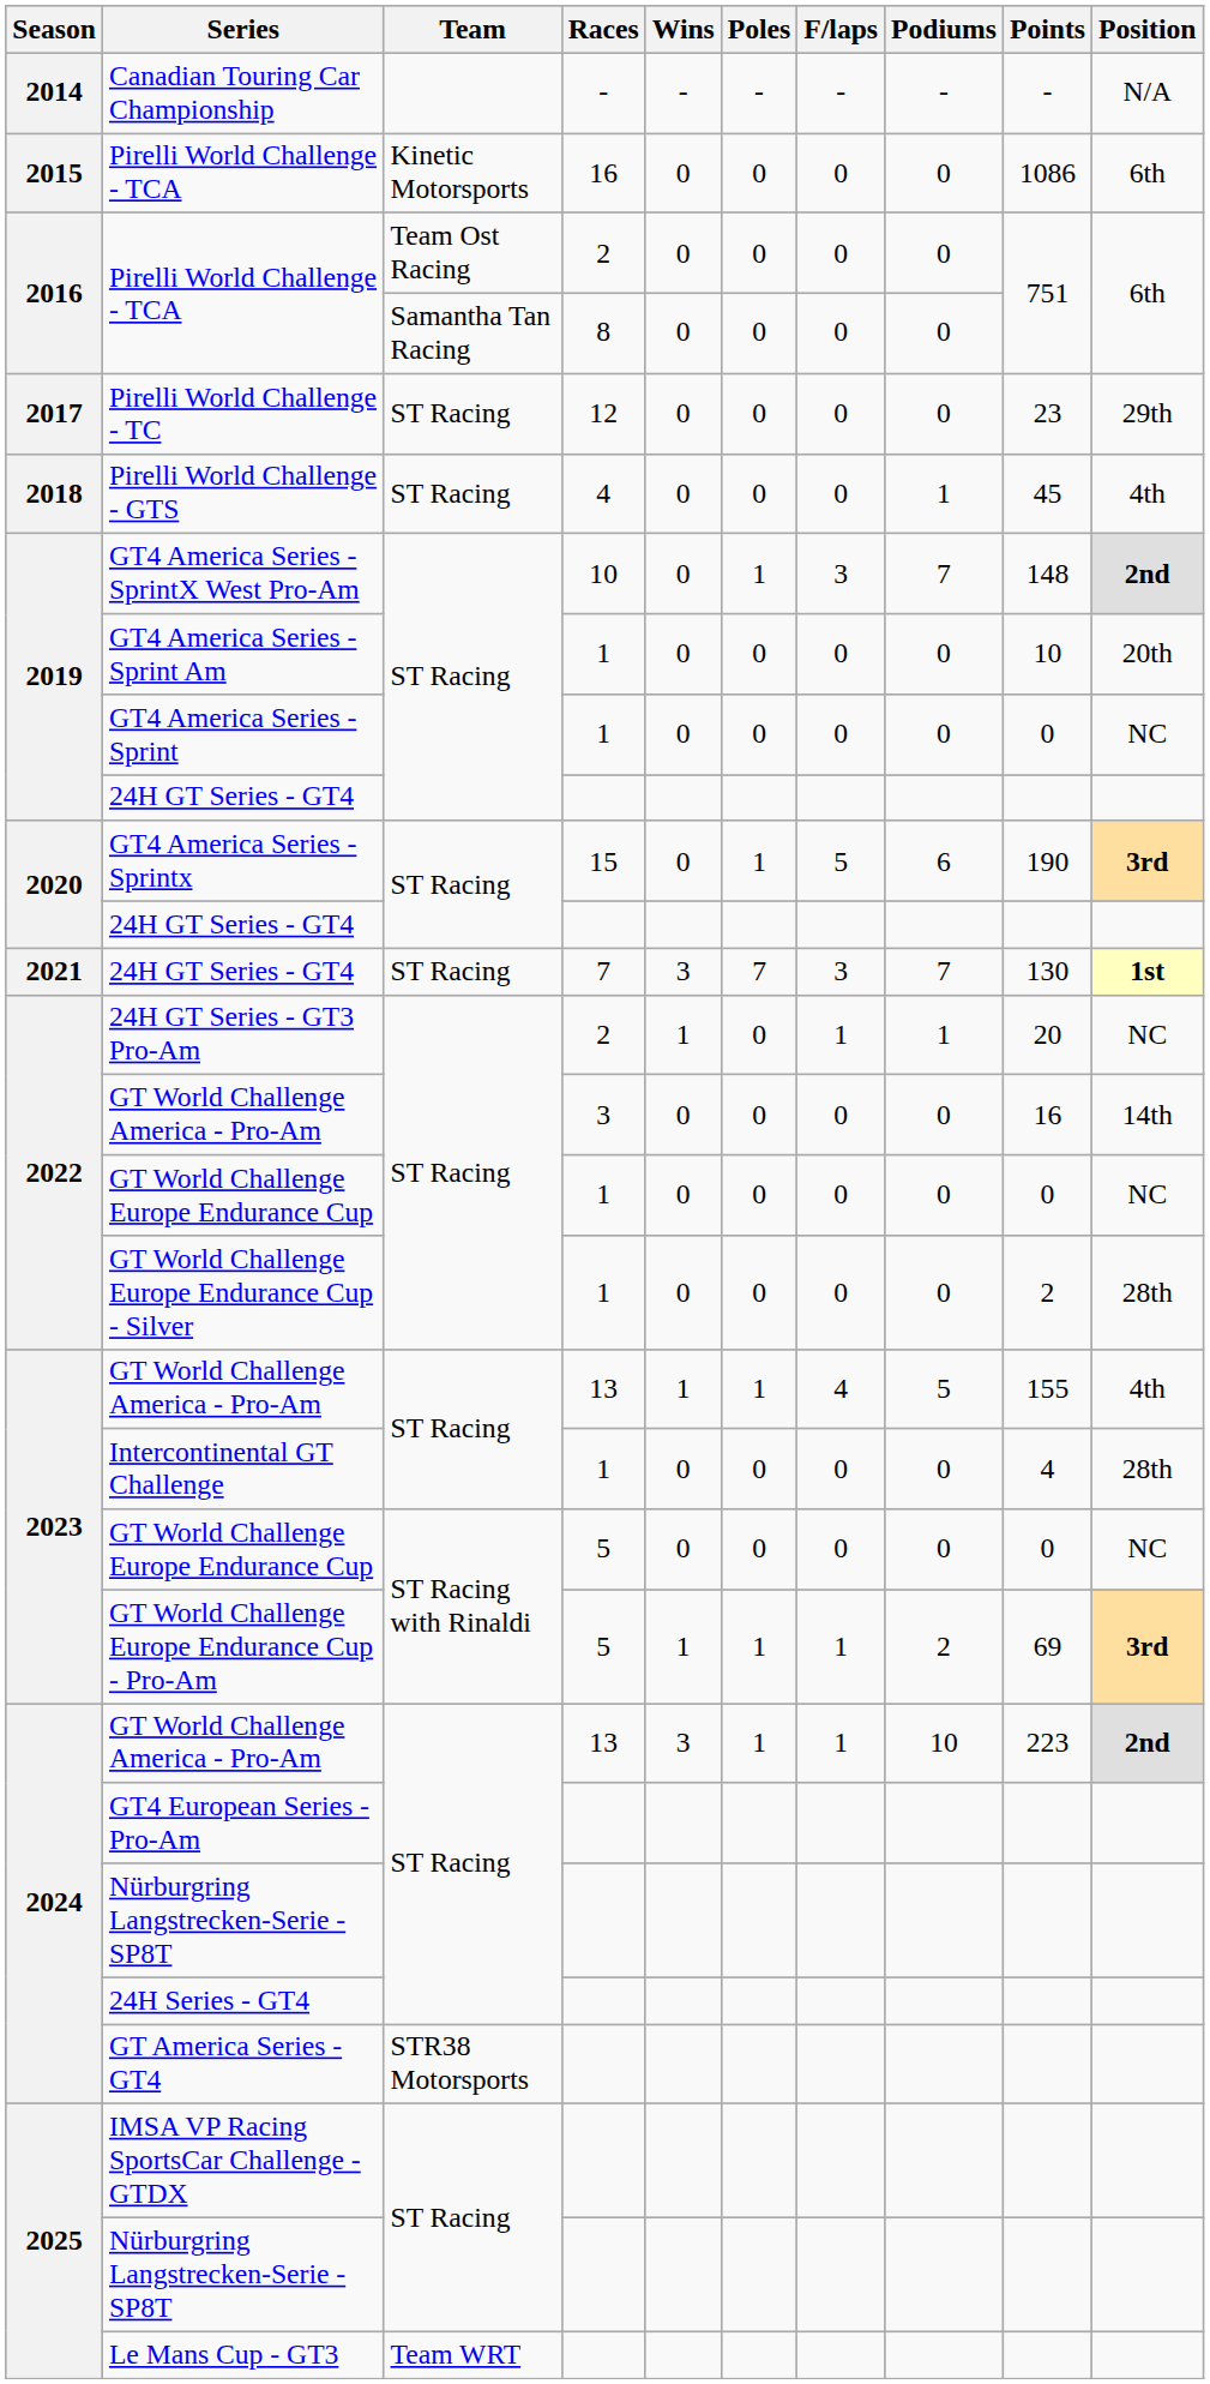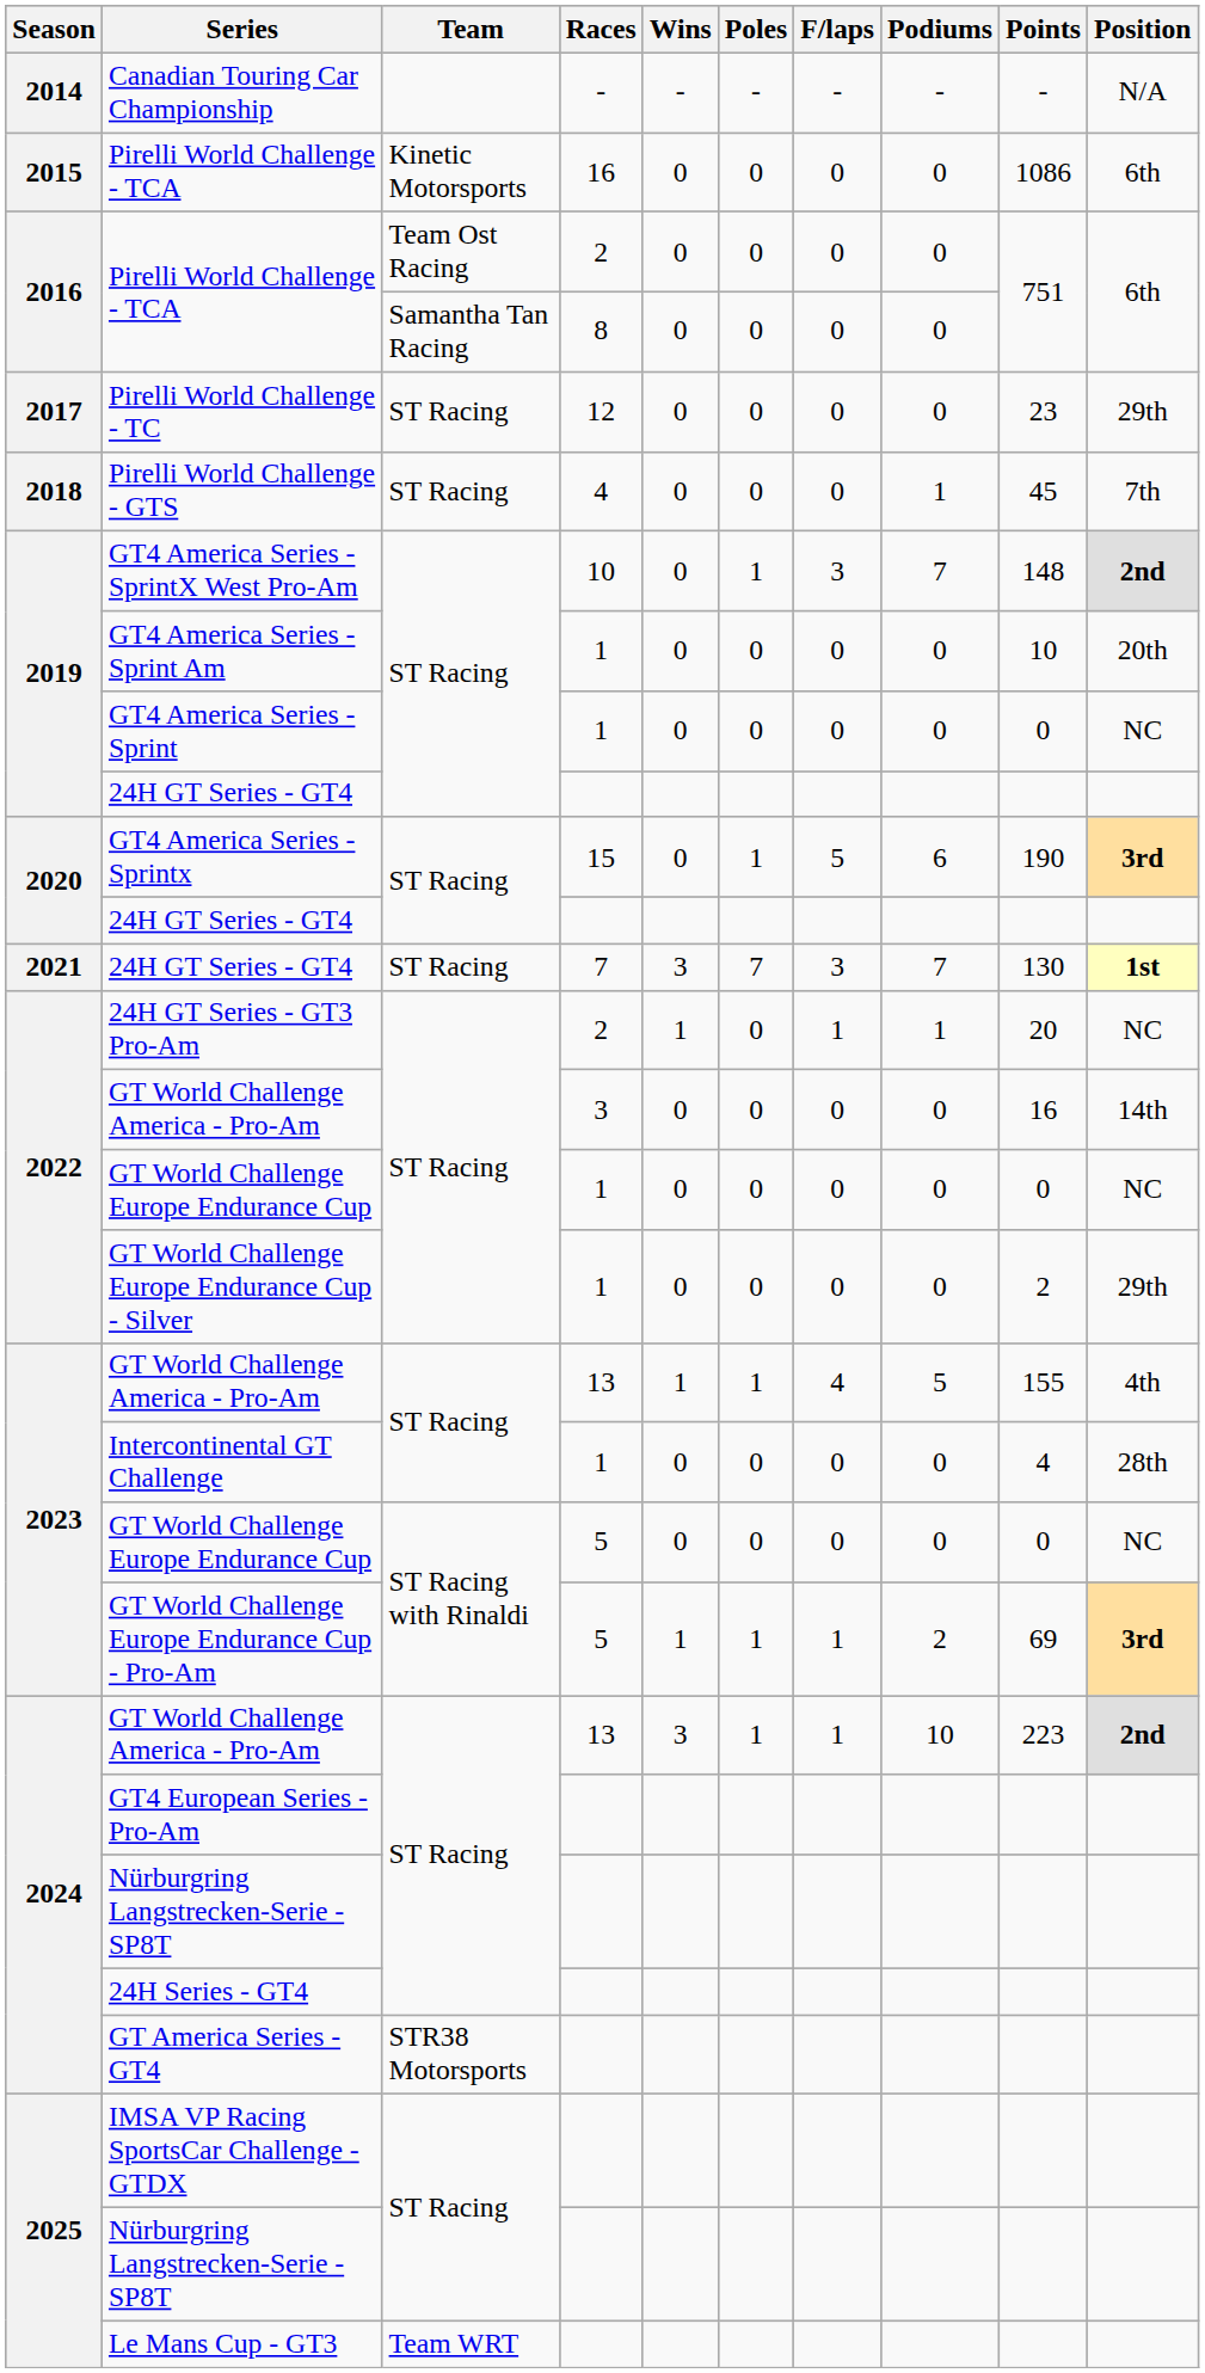Pirelli World Challenge - GTS | Position: 4th -> 7th
GT World Challenge Europe Endurance Cup - Silver | Position: 28th -> 29th
